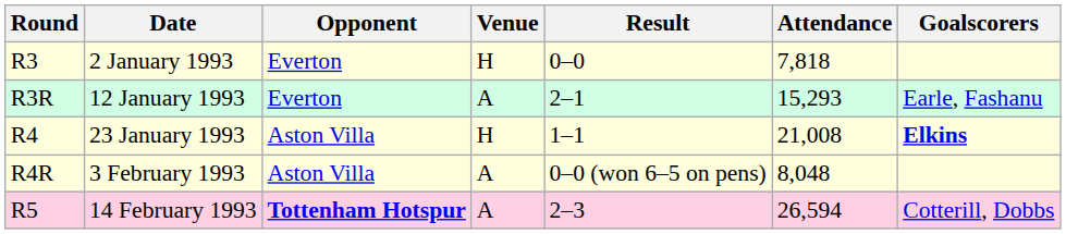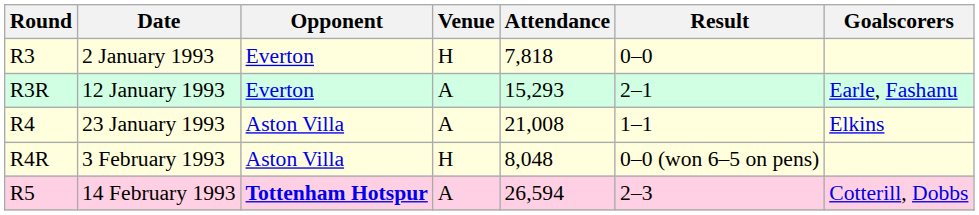columns swapped: Result <-> Attendance
23 January 1993 | Venue: H -> A
23 January 1993 | Goalscorers: bold -> normal
3 February 1993 | Venue: A -> H
